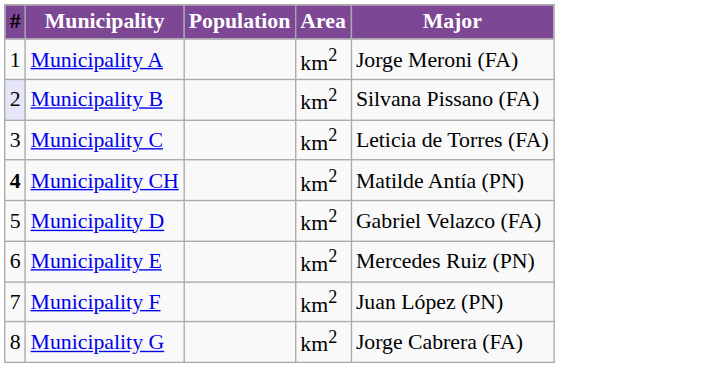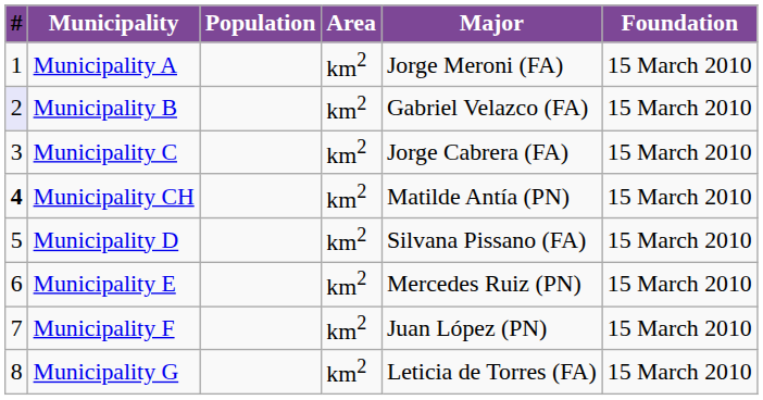+ column: Foundation | 15 March 2010 | 15 March 2010 | 15 March 2010 | 15 March 2010 | 15 March 2010 | 15 March 2010 | 15 March 2010 | 15 March 2010
Municipality B | Major: Silvana Pissano (FA) -> Gabriel Velazco (FA)
Municipality C | Major: Leticia de Torres (FA) -> Jorge Cabrera (FA)
Municipality D | Major: Gabriel Velazco (FA) -> Silvana Pissano (FA)
Municipality G | Major: Jorge Cabrera (FA) -> Leticia de Torres (FA)
